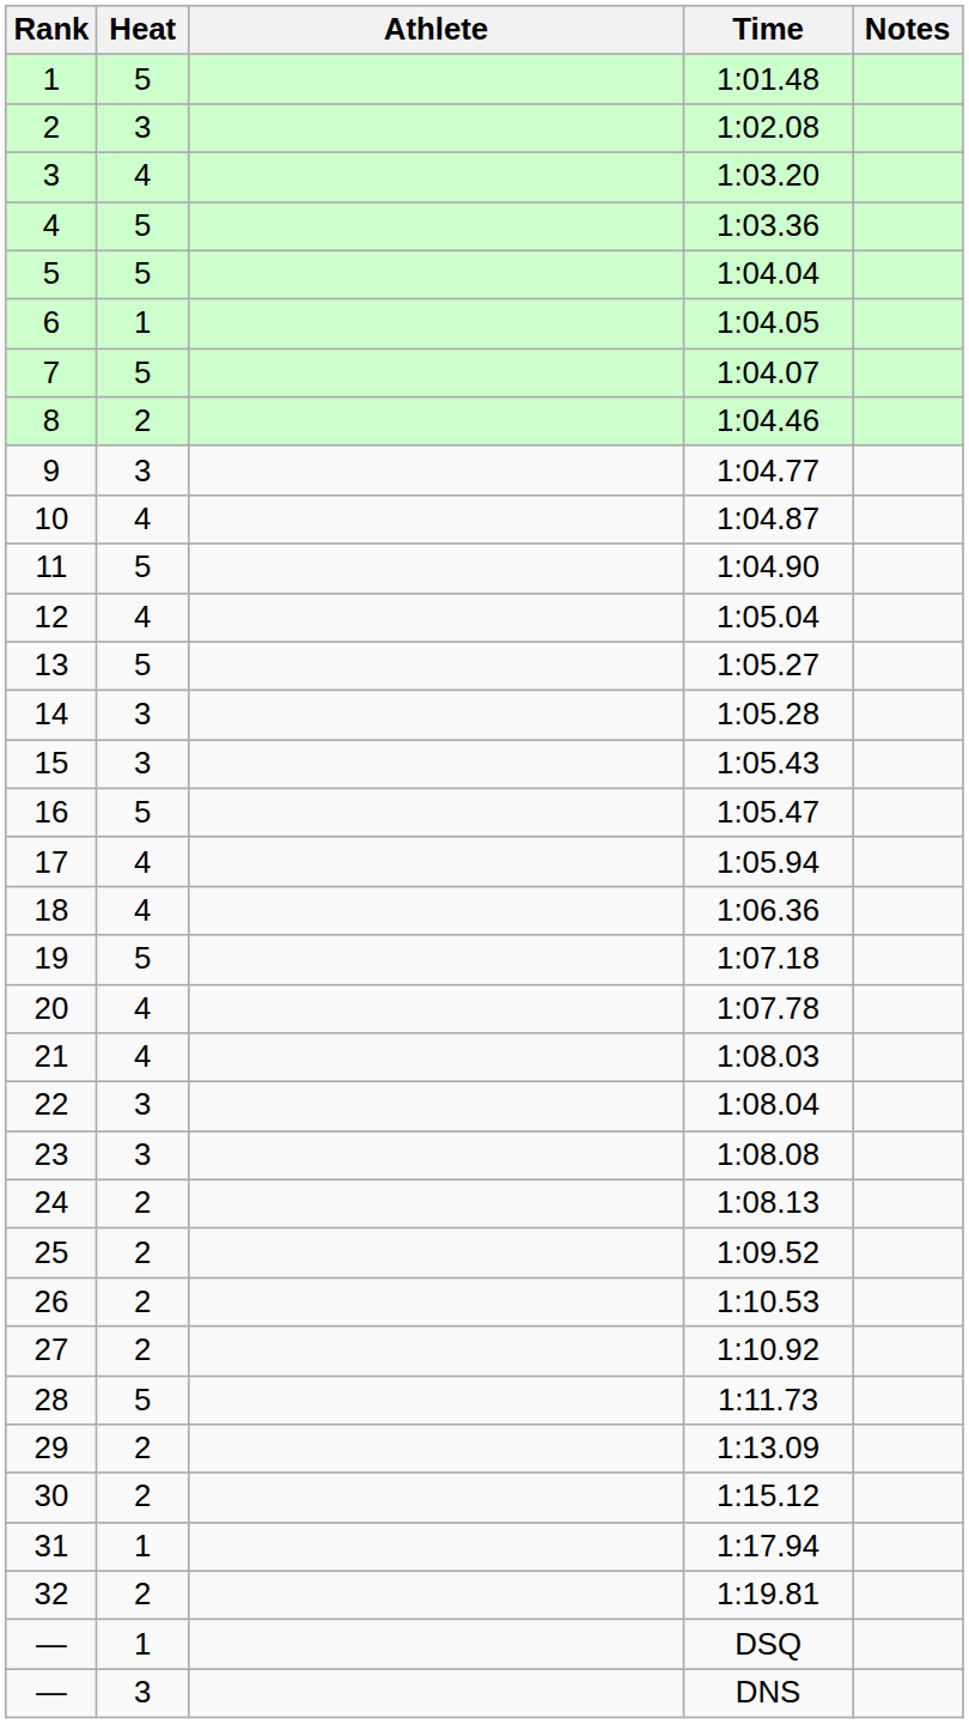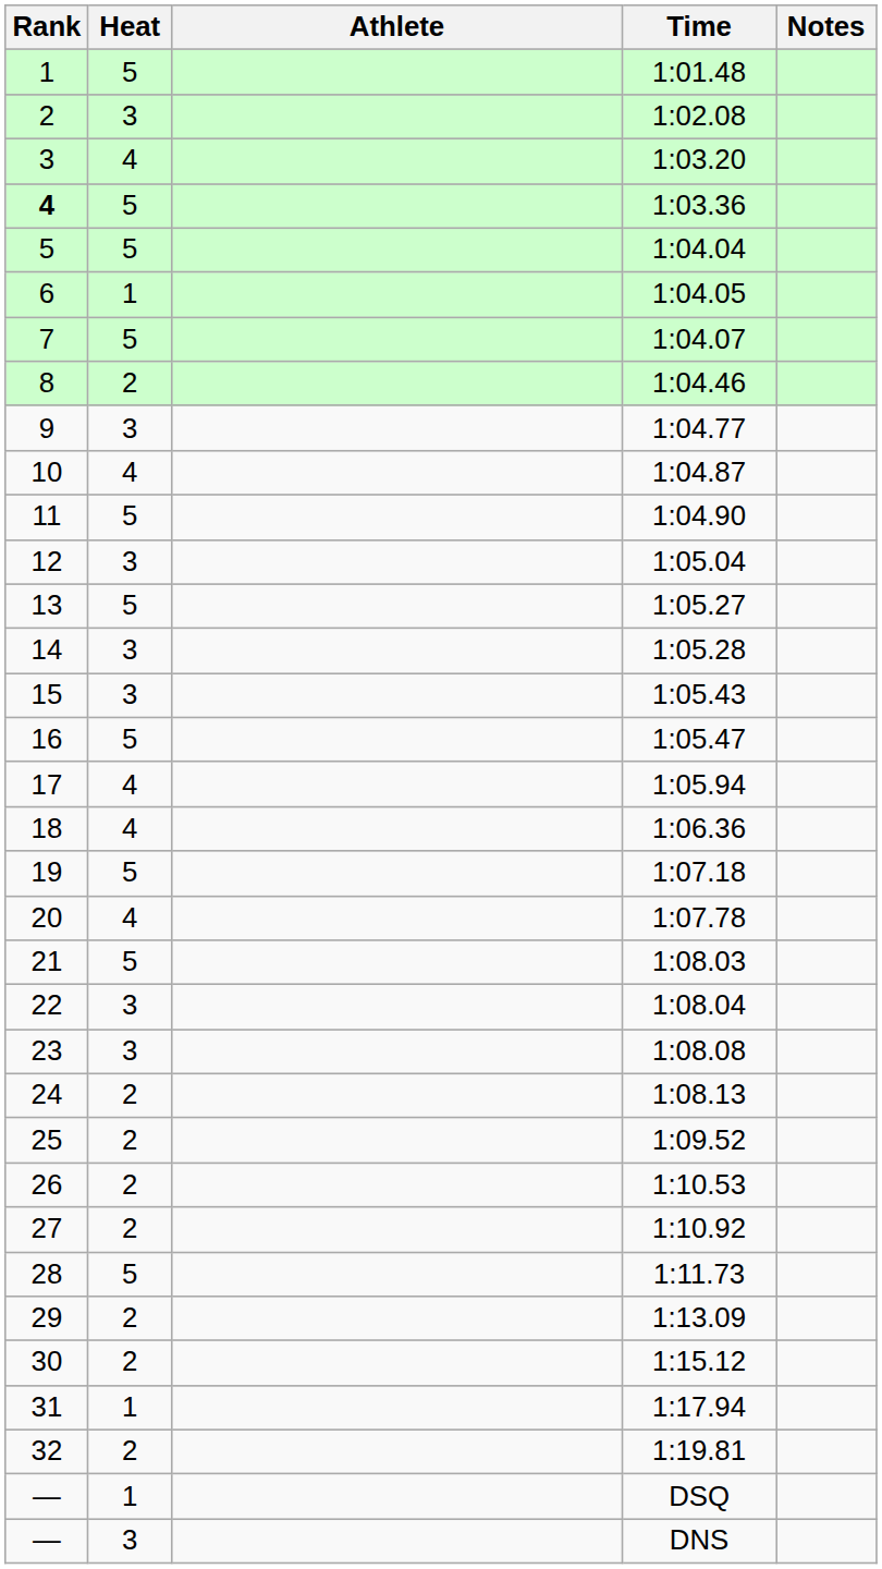1:03.36 | Rank: normal -> bold
1:05.04 | Heat: 4 -> 3
1:08.03 | Heat: 4 -> 5
